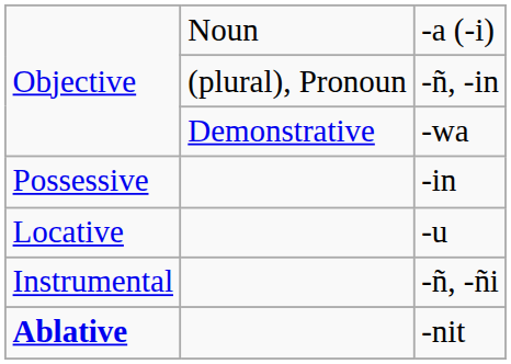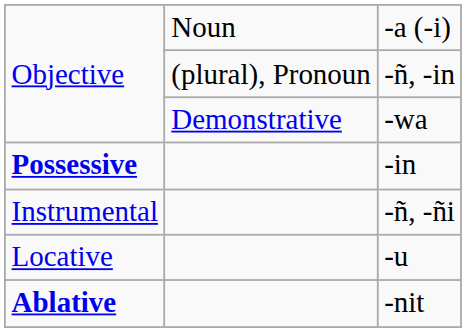-in | column 1: normal -> bold
rows swapped: -ñ, -ñi <-> -u
